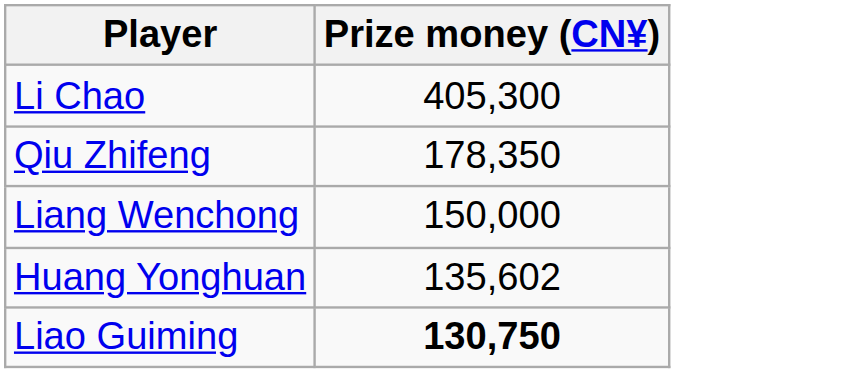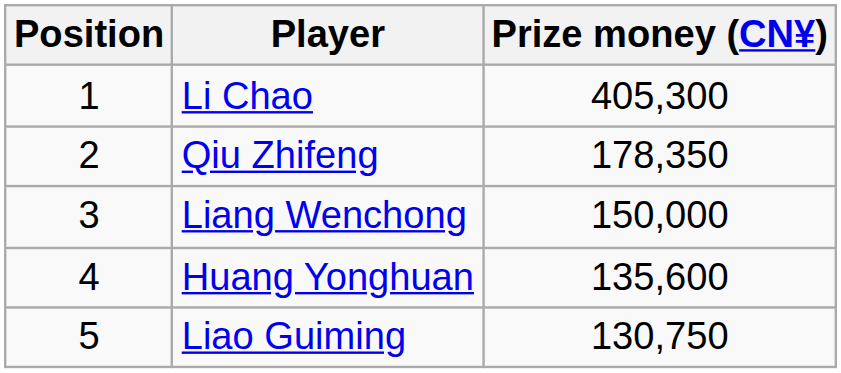+ column: Position | 1 | 2 | 3 | 4 | 5
Huang Yonghuan | Prize money (CN¥): 135,602 -> 135,600
Liao Guiming | Prize money (CN¥): bold -> normal
